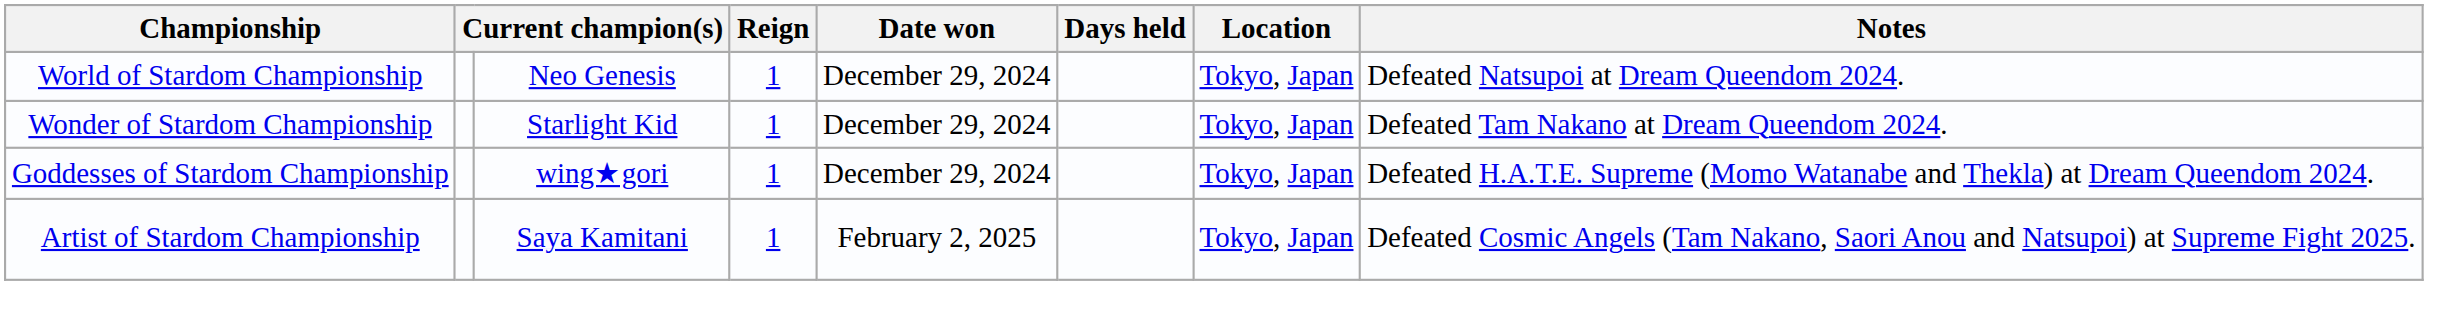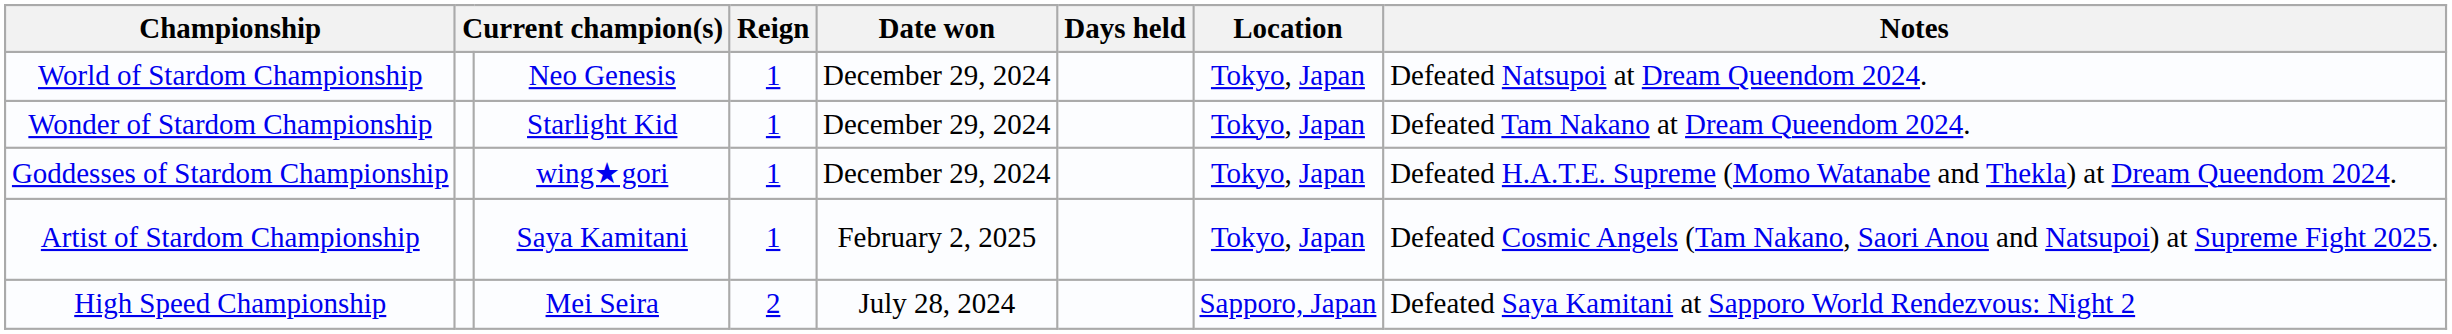+ row: High Speed Championship | Mei Seira | 2 | July 28, 2024 | Sapporo, Japan | Defeated Saya Kamitani at Sapporo World Rendezvous: Night 2
